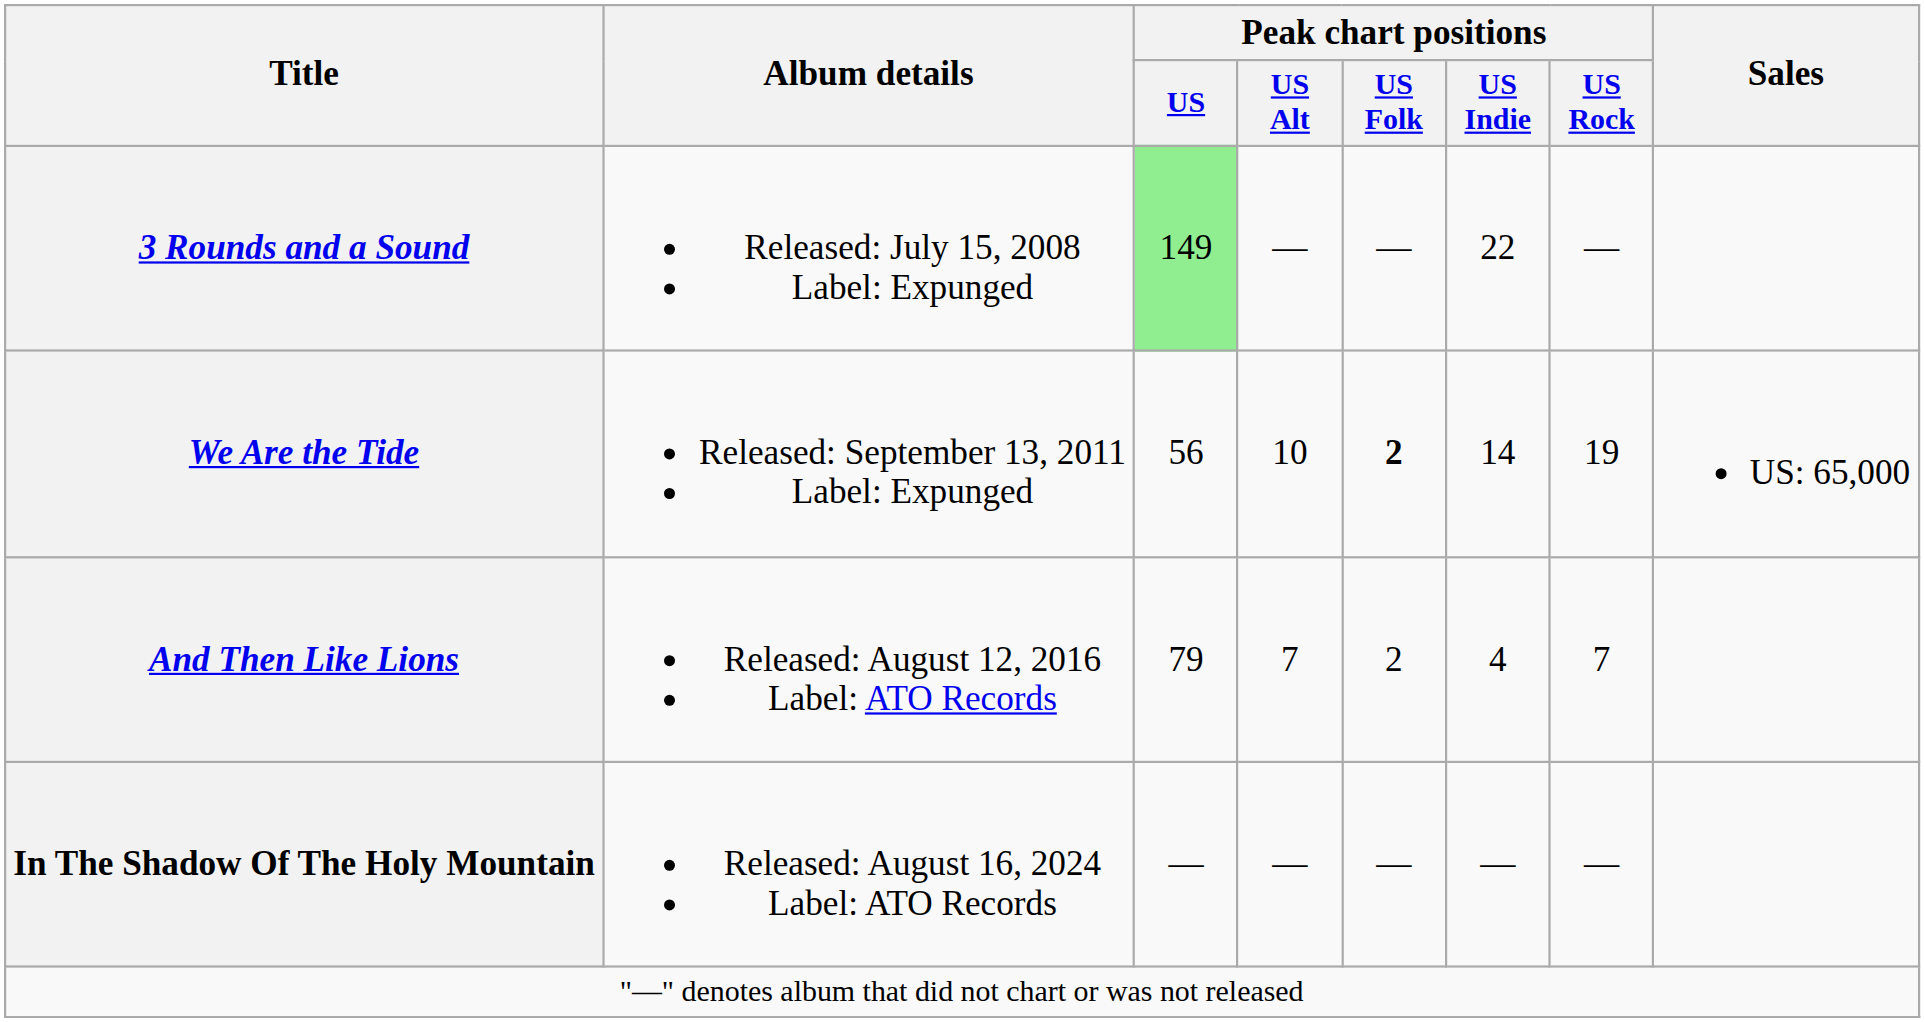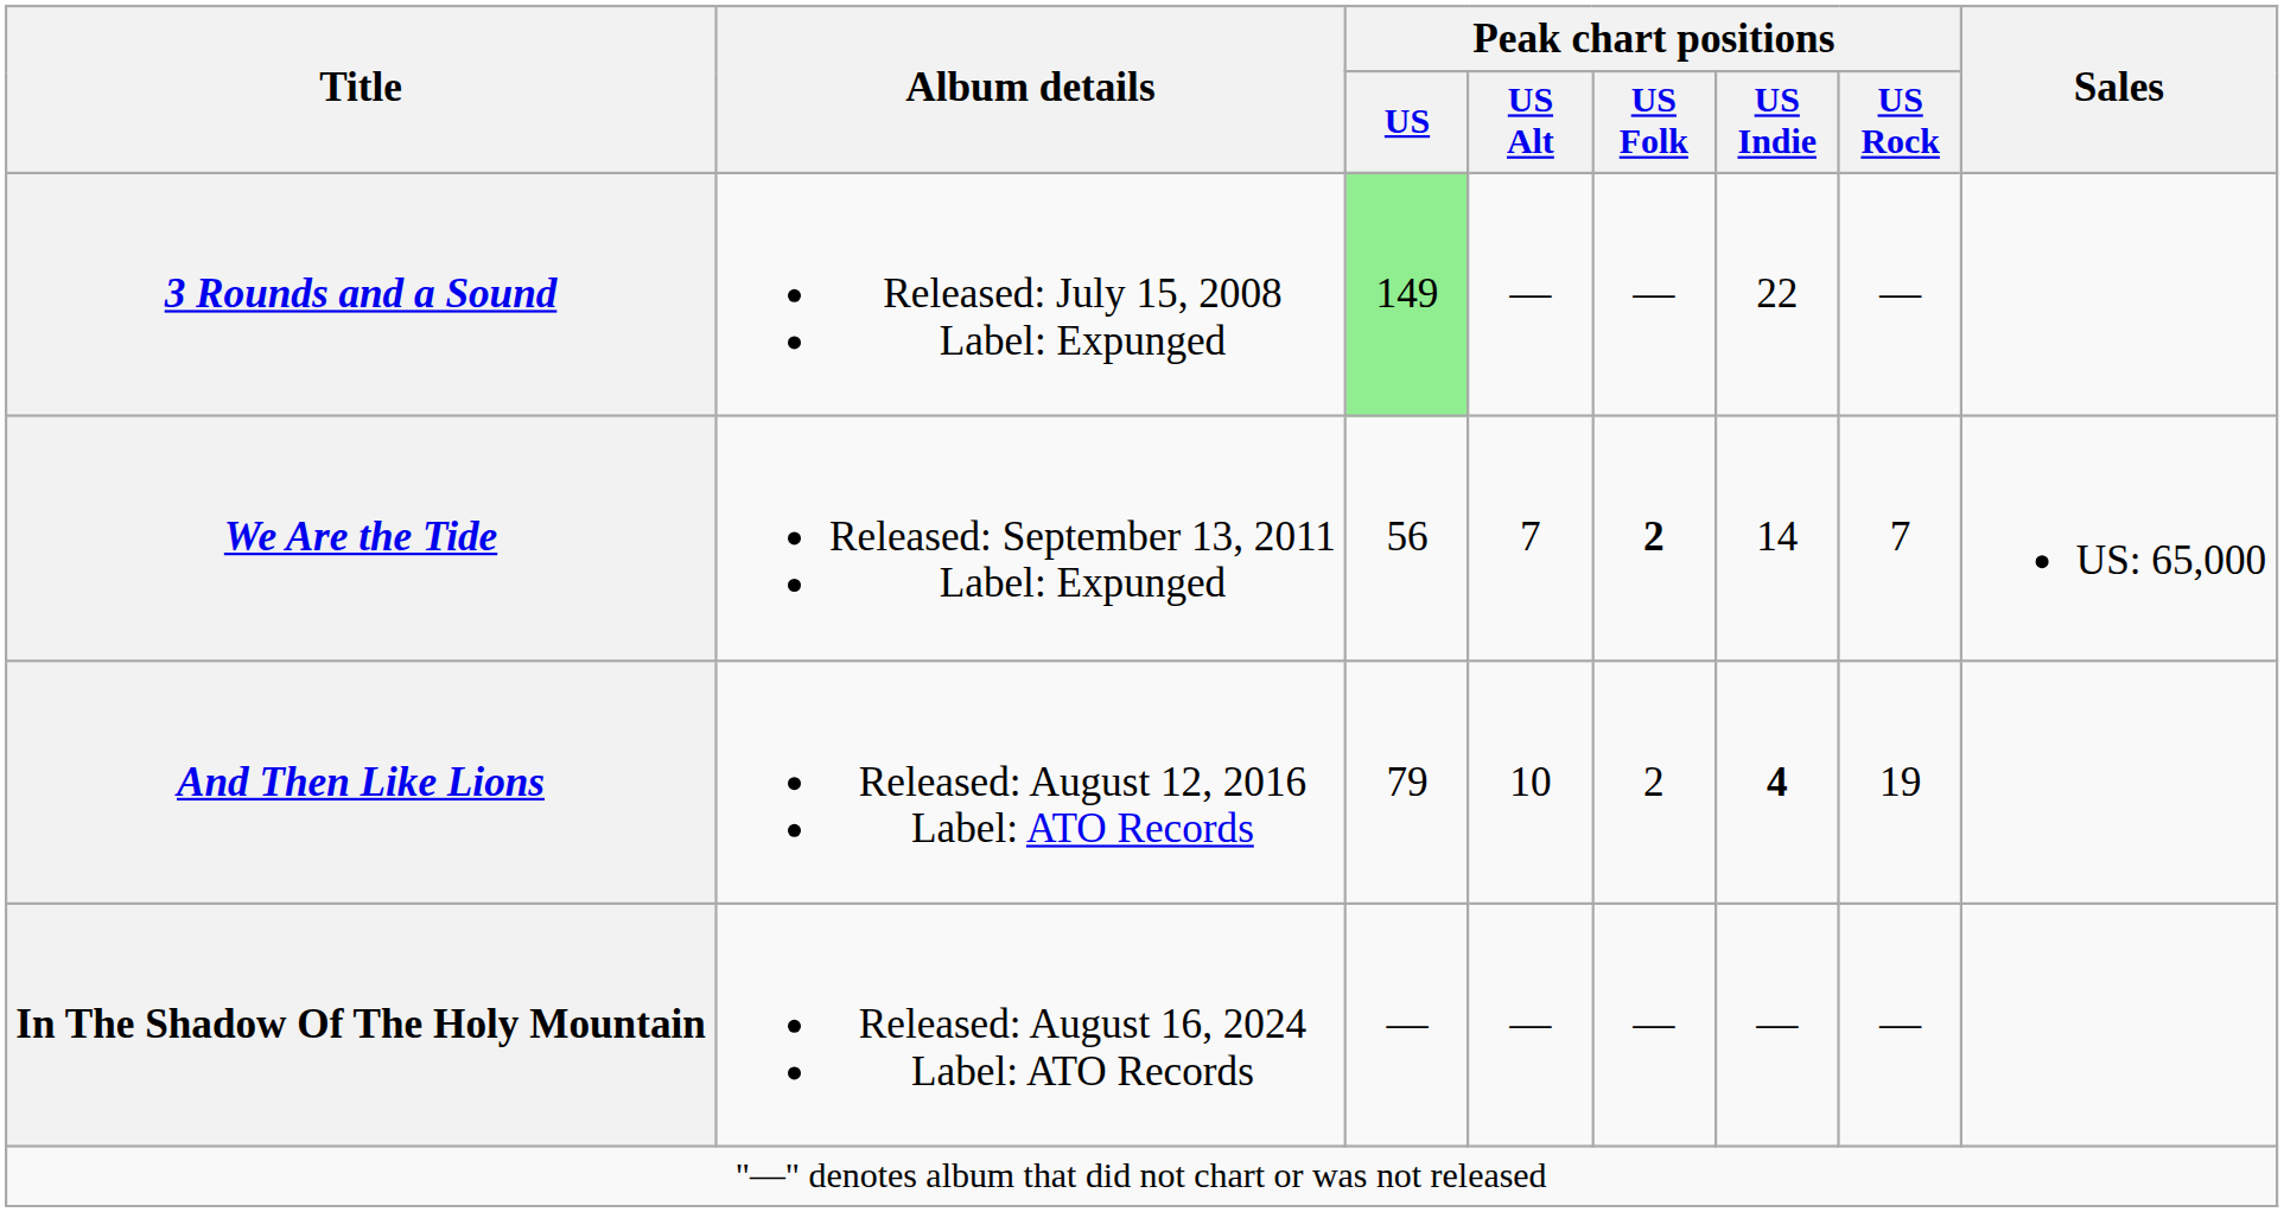We Are the Tide | Peak chart positions / US Alt: 10 -> 7
We Are the Tide | Peak chart positions / US Rock: 19 -> 7
And Then Like Lions | Peak chart positions / US Alt: 7 -> 10
And Then Like Lions | Peak chart positions / US Indie: normal -> bold
And Then Like Lions | Peak chart positions / US Rock: 7 -> 19
